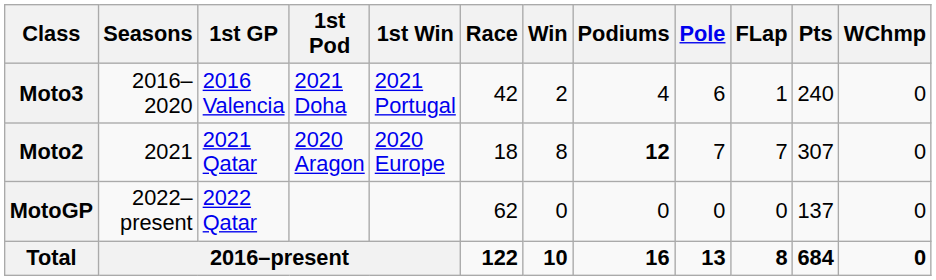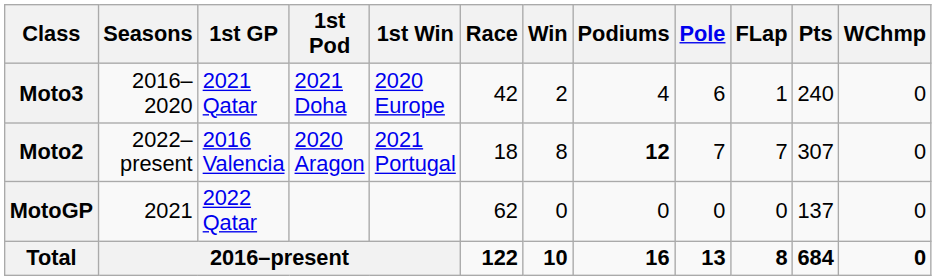Moto3 | 1st GP: 2016 Valencia -> 2021 Qatar
Moto3 | 1st Win: 2021 Portugal -> 2020 Europe
Moto2 | Seasons: 2021 -> 2022–present
Moto2 | 1st GP: 2021 Qatar -> 2016 Valencia
Moto2 | 1st Win: 2020 Europe -> 2021 Portugal
MotoGP | Seasons: 2022–present -> 2021
